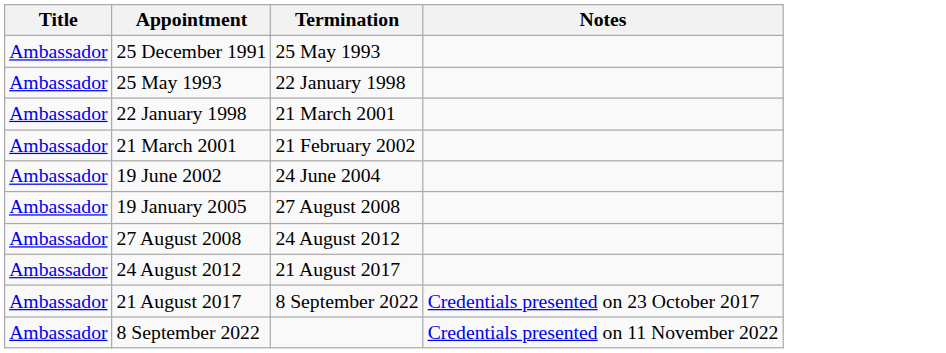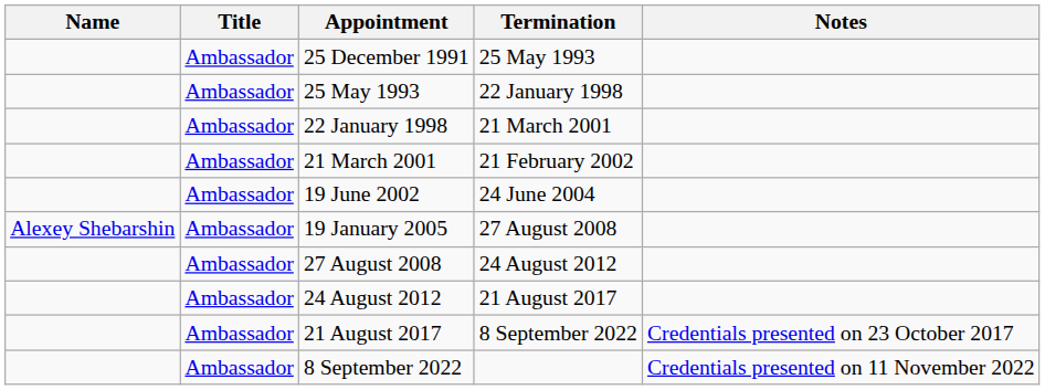+ column: Name | Alexey Shebarshin
